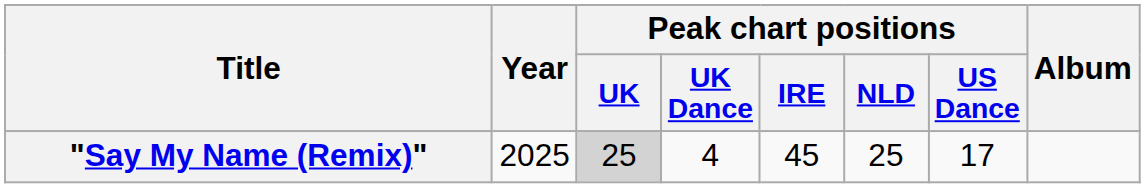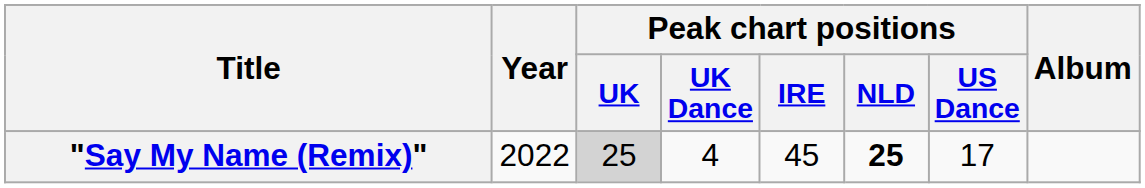"Say My Name (Remix)" | Year: 2025 -> 2022
"Say My Name (Remix)" | Peak chart positions / NLD: normal -> bold
